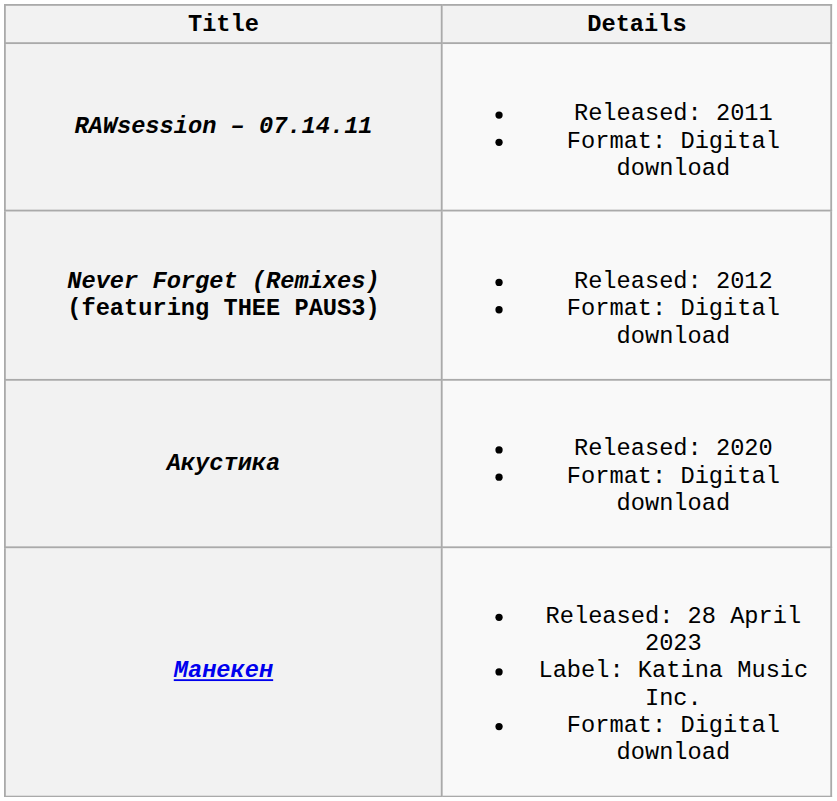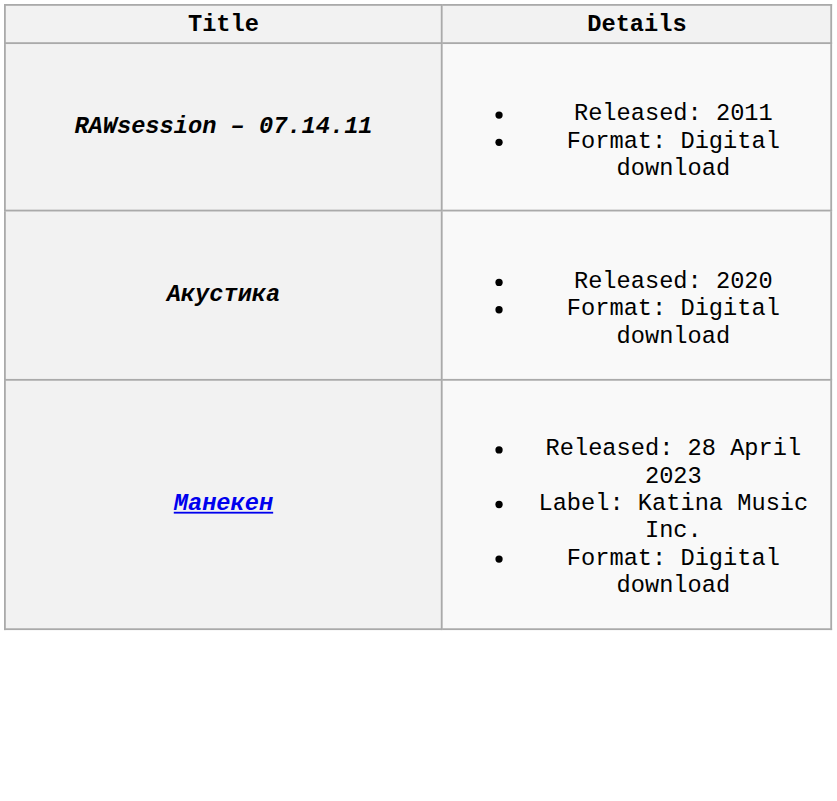- row: Never Forget (Remixes) (featuring THEE PAUS3) | Released: 2012 Format: Digital download
